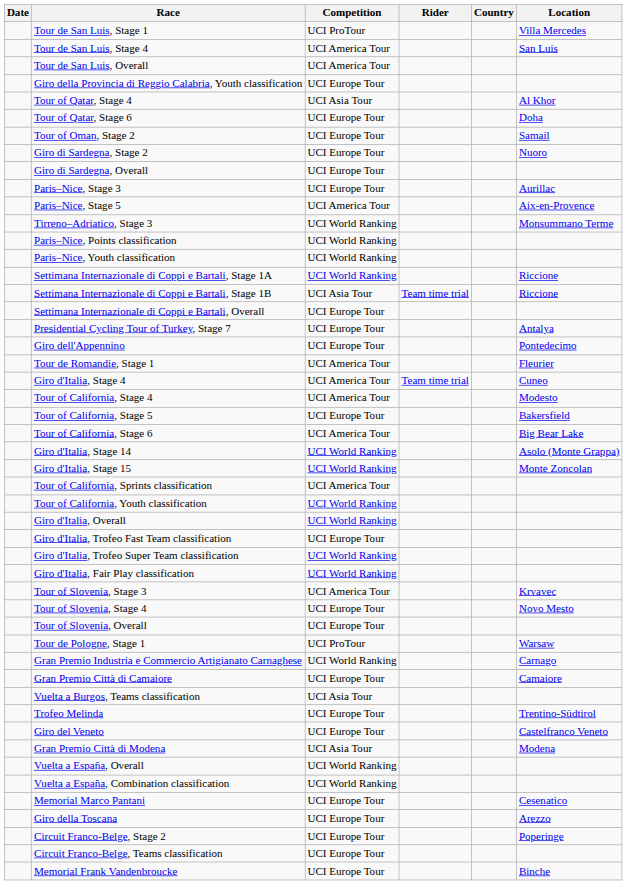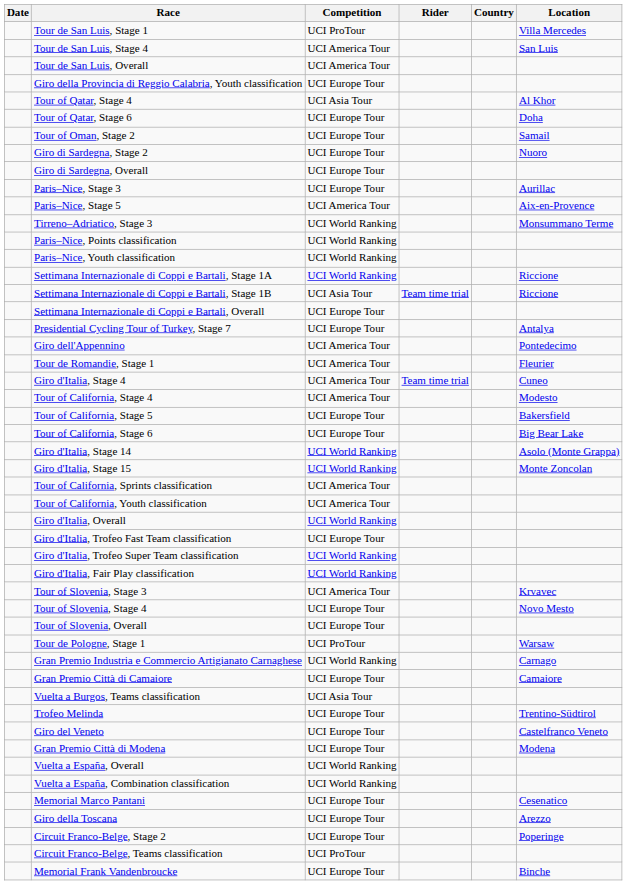Giro dell'Appennino | Competition: UCI Europe Tour -> UCI America Tour
Tour of California, Stage 6 | Competition: UCI America Tour -> UCI Europe Tour
Tour of California, Youth classification | Competition: UCI World Ranking -> UCI America Tour
Gran Premio Città di Modena | Competition: UCI Asia Tour -> UCI Europe Tour
Circuit Franco-Belge, Teams classification | Competition: UCI Europe Tour -> UCI ProTour
